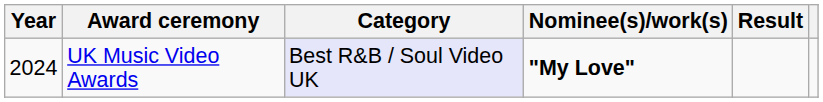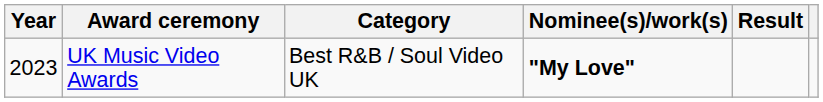UK Music Video Awards | Year: 2024 -> 2023
UK Music Video Awards | Category: lavender background -> no background
